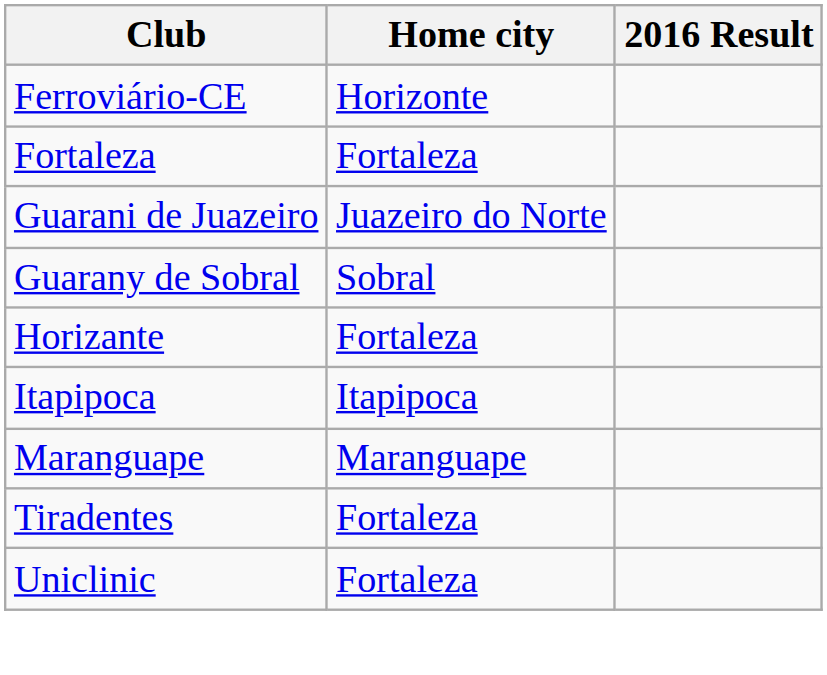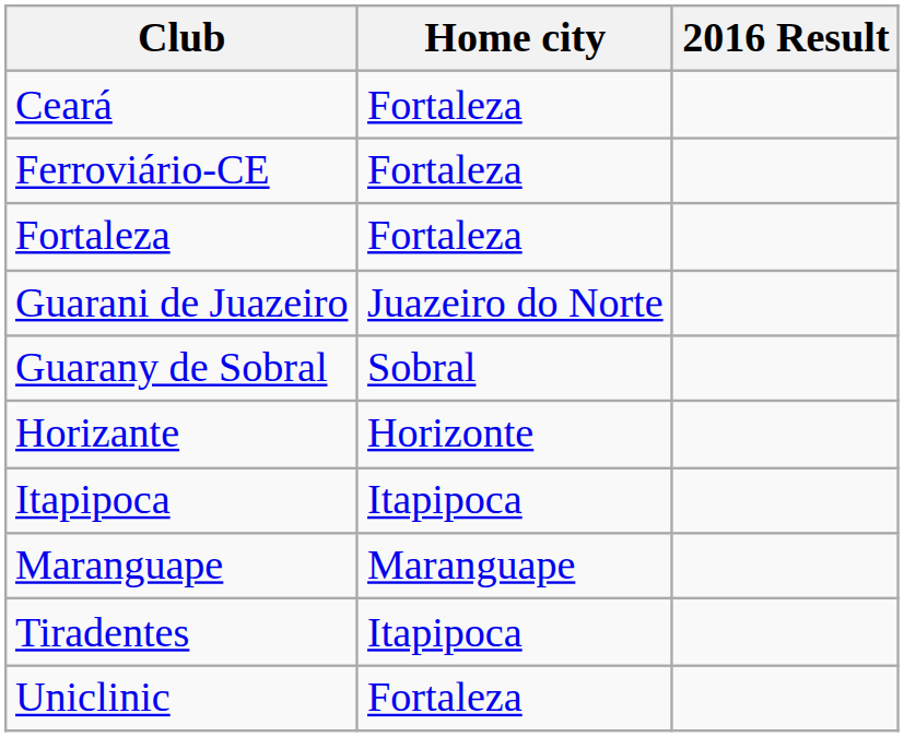+ row: Ceará | Fortaleza
Ferroviário-CE | Home city: Horizonte -> Fortaleza
Horizante | Home city: Fortaleza -> Horizonte
Tiradentes | Home city: Fortaleza -> Itapipoca
